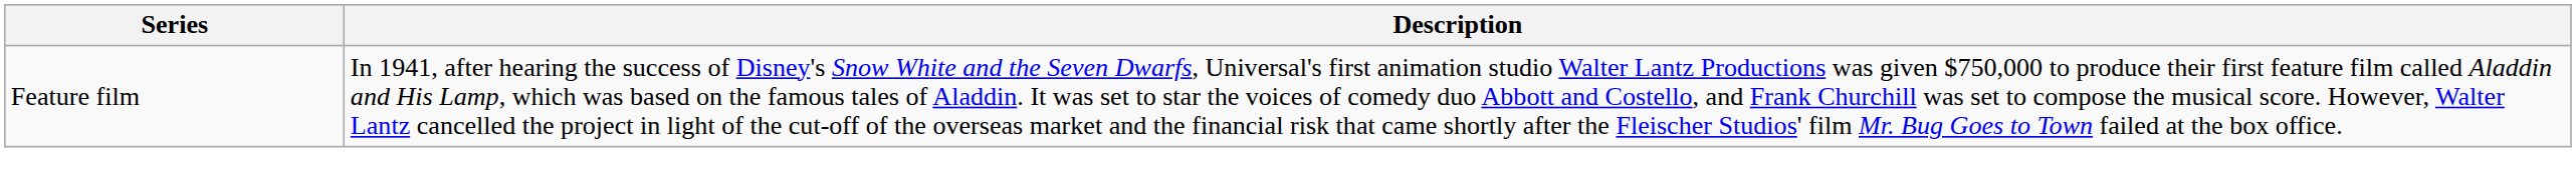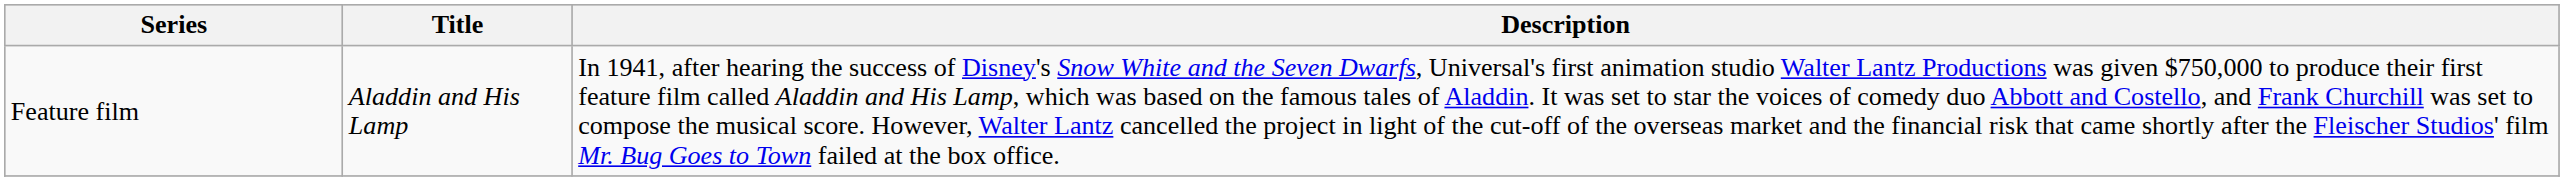+ column: Title | Aladdin and His Lamp
